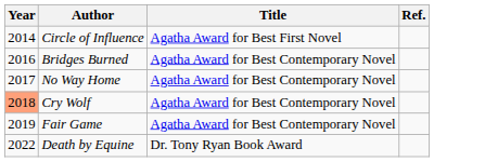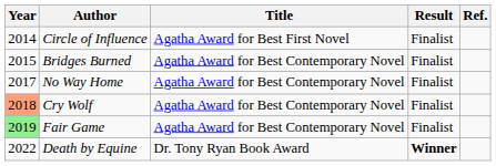+ column: Result | Finalist | Finalist | Finalist | Finalist | Finalist | Winner
Bridges Burned | Year: 2016 -> 2015
Fair Game | Year: no background -> lightgreen background
